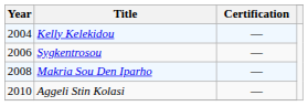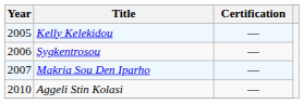Kelly Kelekidou | Year: 2004 -> 2005
Makria Sou Den Iparho | Year: 2008 -> 2007
